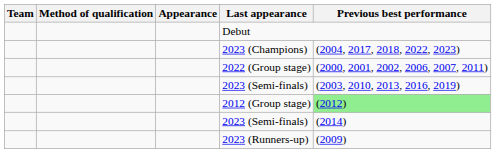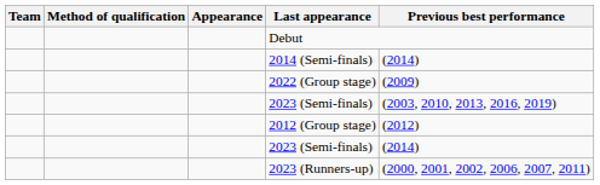- row: 2023 (Champions) | (2004, 2017, 2018, 2022, 2023)
+ row: 2014 (Semi-finals) | (2014)
2022 (Group stage) | Previous best performance: (2000, 2001, 2002, 2006, 2007, 2011) -> (2009)
2012 (Group stage) | Previous best performance: lightgreen background -> no background
2023 (Runners-up) | Previous best performance: (2009) -> (2000, 2001, 2002, 2006, 2007, 2011)
